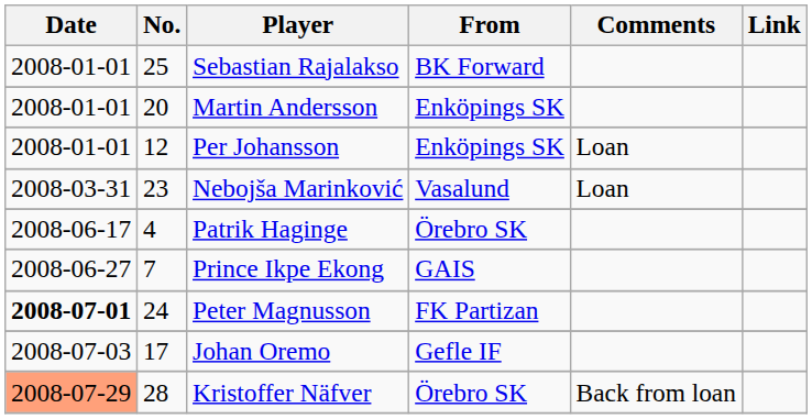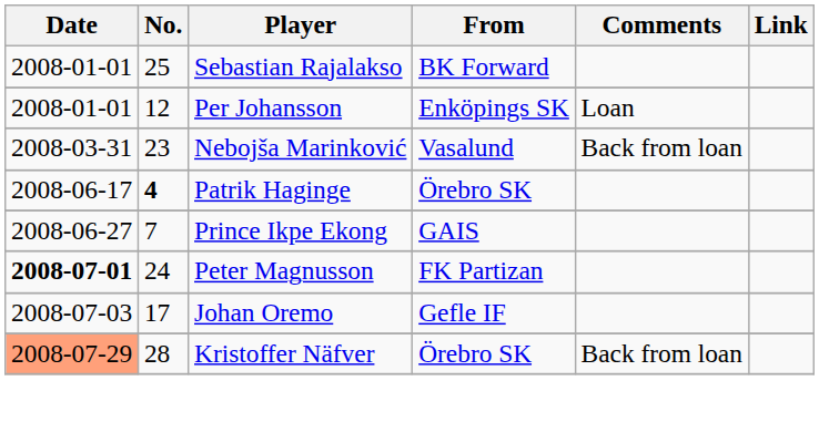- row: 2008-01-01 | 20 | Martin Andersson | Enköpings SK
Nebojša Marinković | Comments: Loan -> Back from loan
Patrik Haginge | No.: normal -> bold
